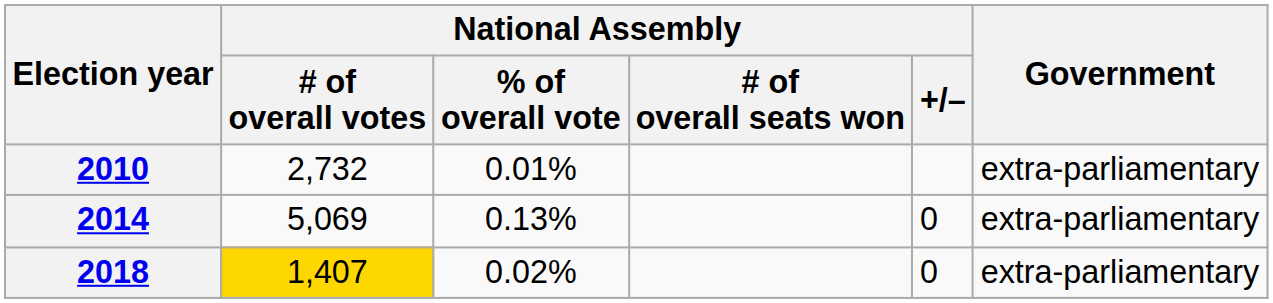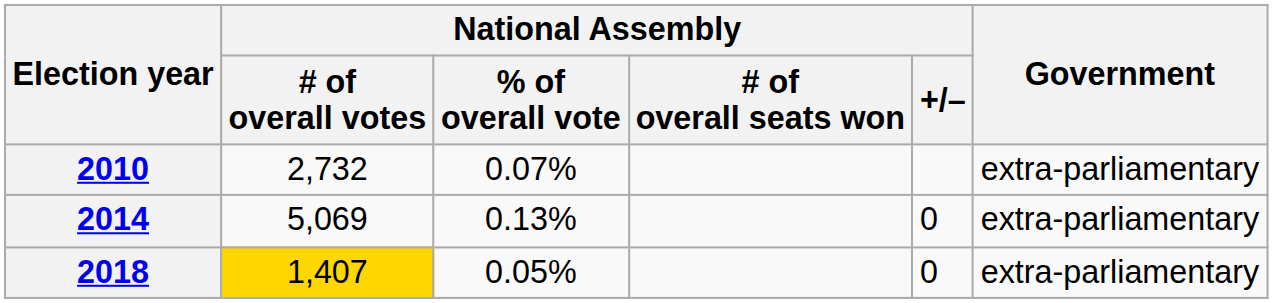2010 | National Assembly / % of overall vote: 0.01% -> 0.07%
2018 | National Assembly / % of overall vote: 0.02% -> 0.05%
